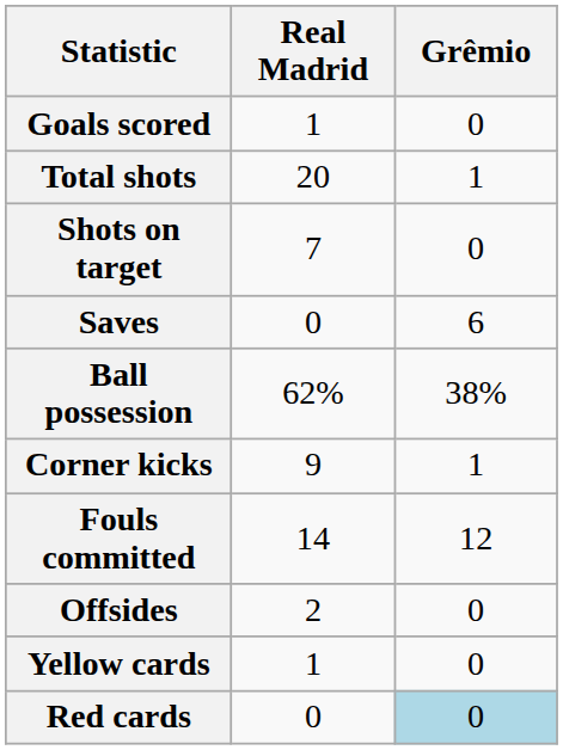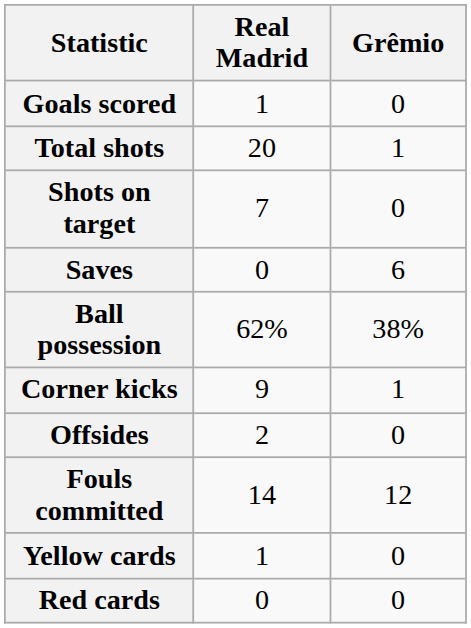rows swapped: Fouls committed <-> Offsides
Red cards | Grêmio: lightblue background -> no background
